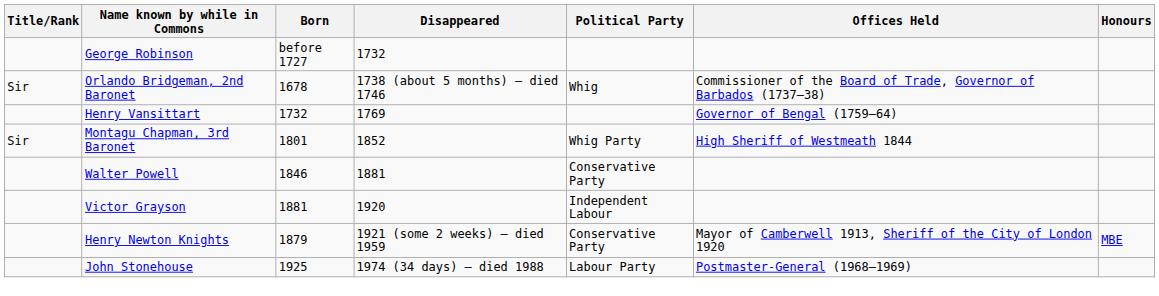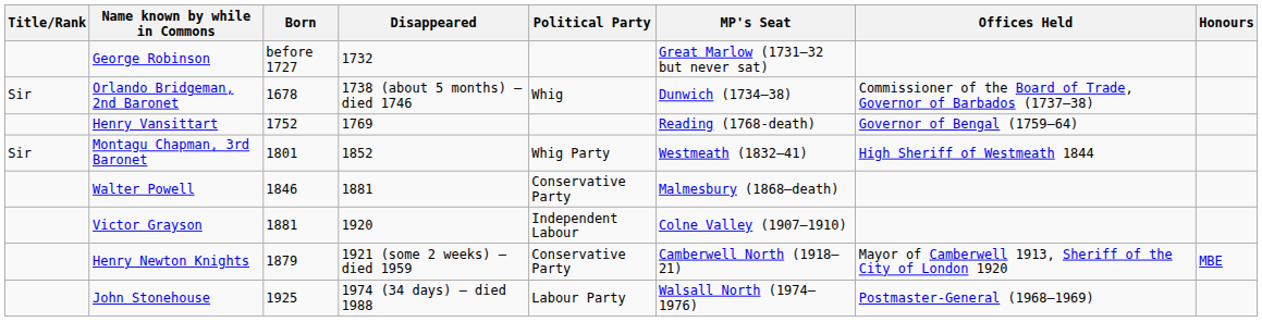+ column: MP's Seat | Great Marlow (1731–32 but never sat) | Dunwich (1734–38) | Reading (1768-death) | Westmeath (1832–41) | Malmesbury (1868–death) | Colne Valley (1907–1910) | Camberwell North (1918–21) | Walsall North (1974–1976)
Henry Vansittart | Born: 1732 -> 1752
